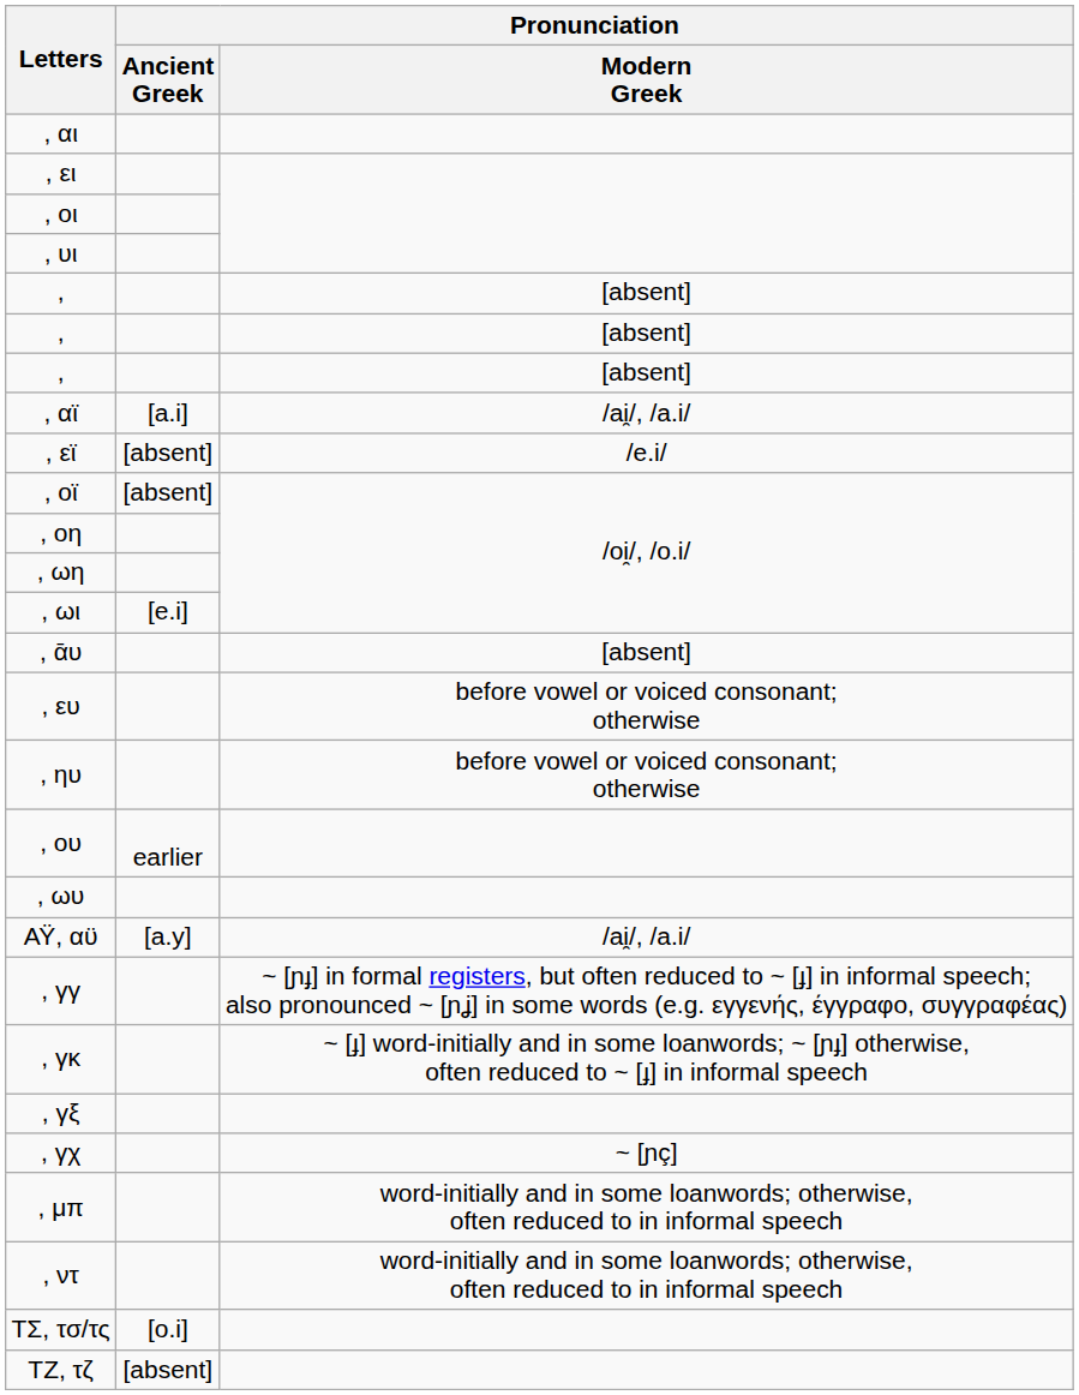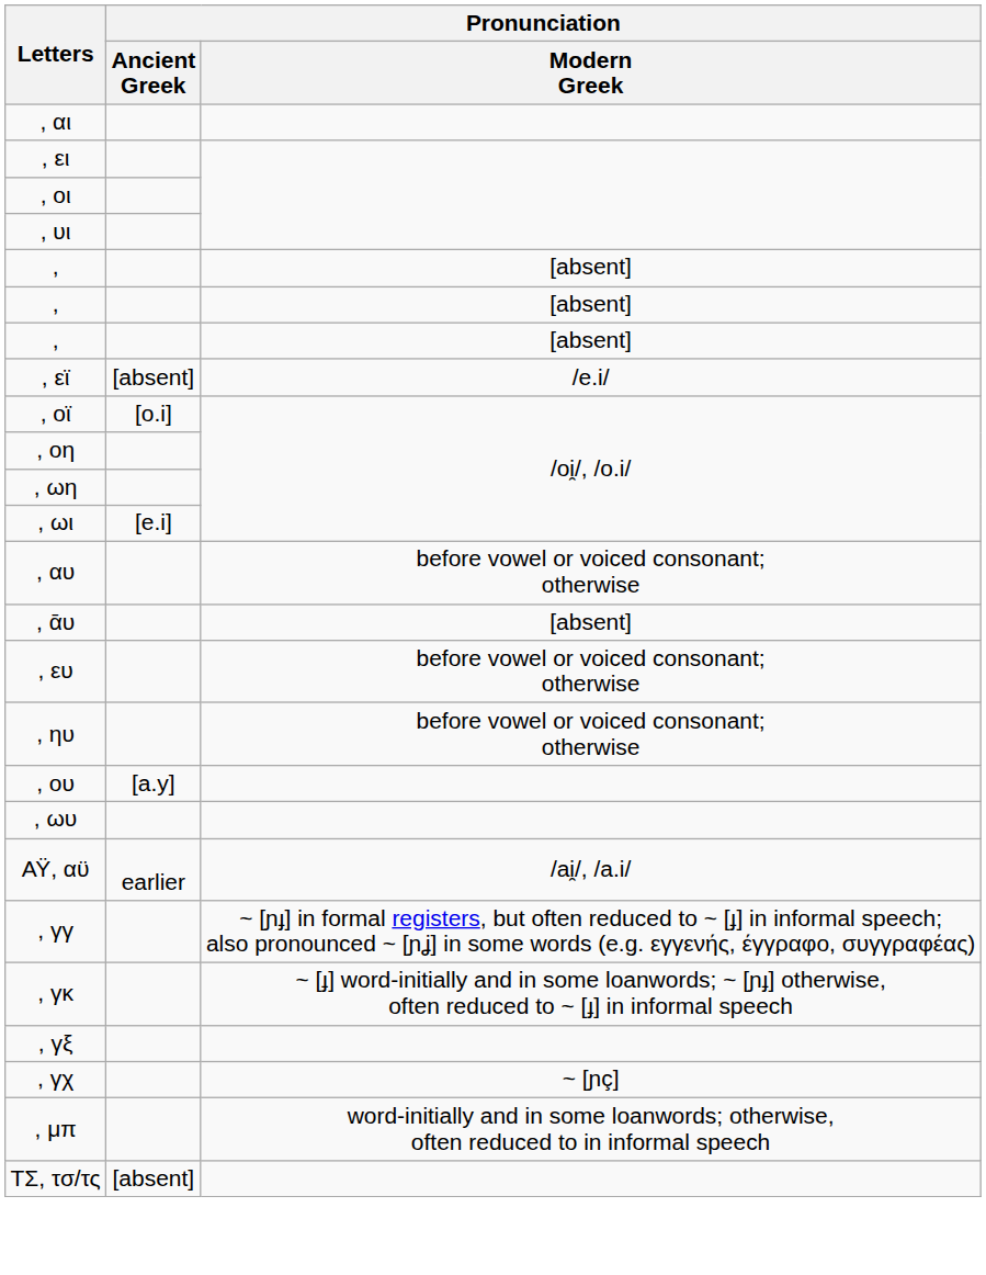- row: , αϊ | [a.i] | /ai̯/, /a.i/
, οϊ | Pronunciation / Ancient Greek: [absent] -> [o.i]
+ row: , αυ | before vowel or voiced consonant; otherwise
, ου | Pronunciation / Ancient Greek: earlier -> [a.y]
ΑΫ, αϋ | Pronunciation / Ancient Greek: [a.y] -> earlier
- row: , ντ | word-initially and in some loanwords; otherwise, often reduced to in informal speech
ΤΣ, τσ/τς | Pronunciation / Ancient Greek: [o.i] -> [absent]
- row: ΤΖ, τζ | [absent]
